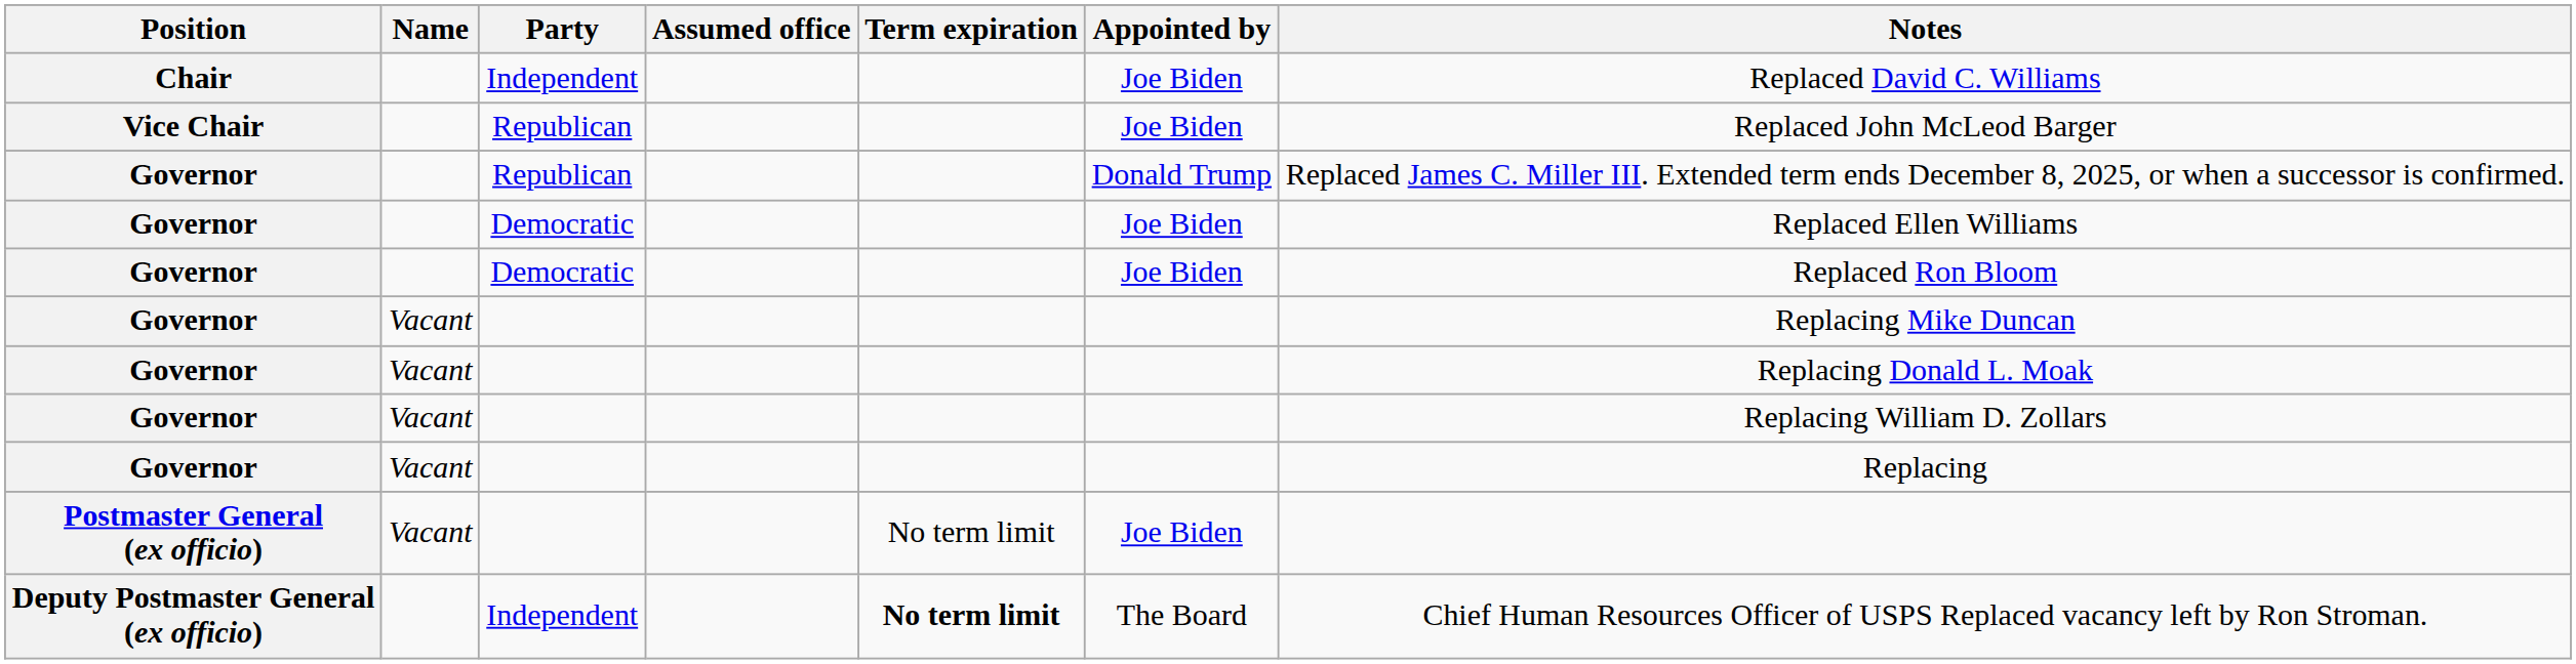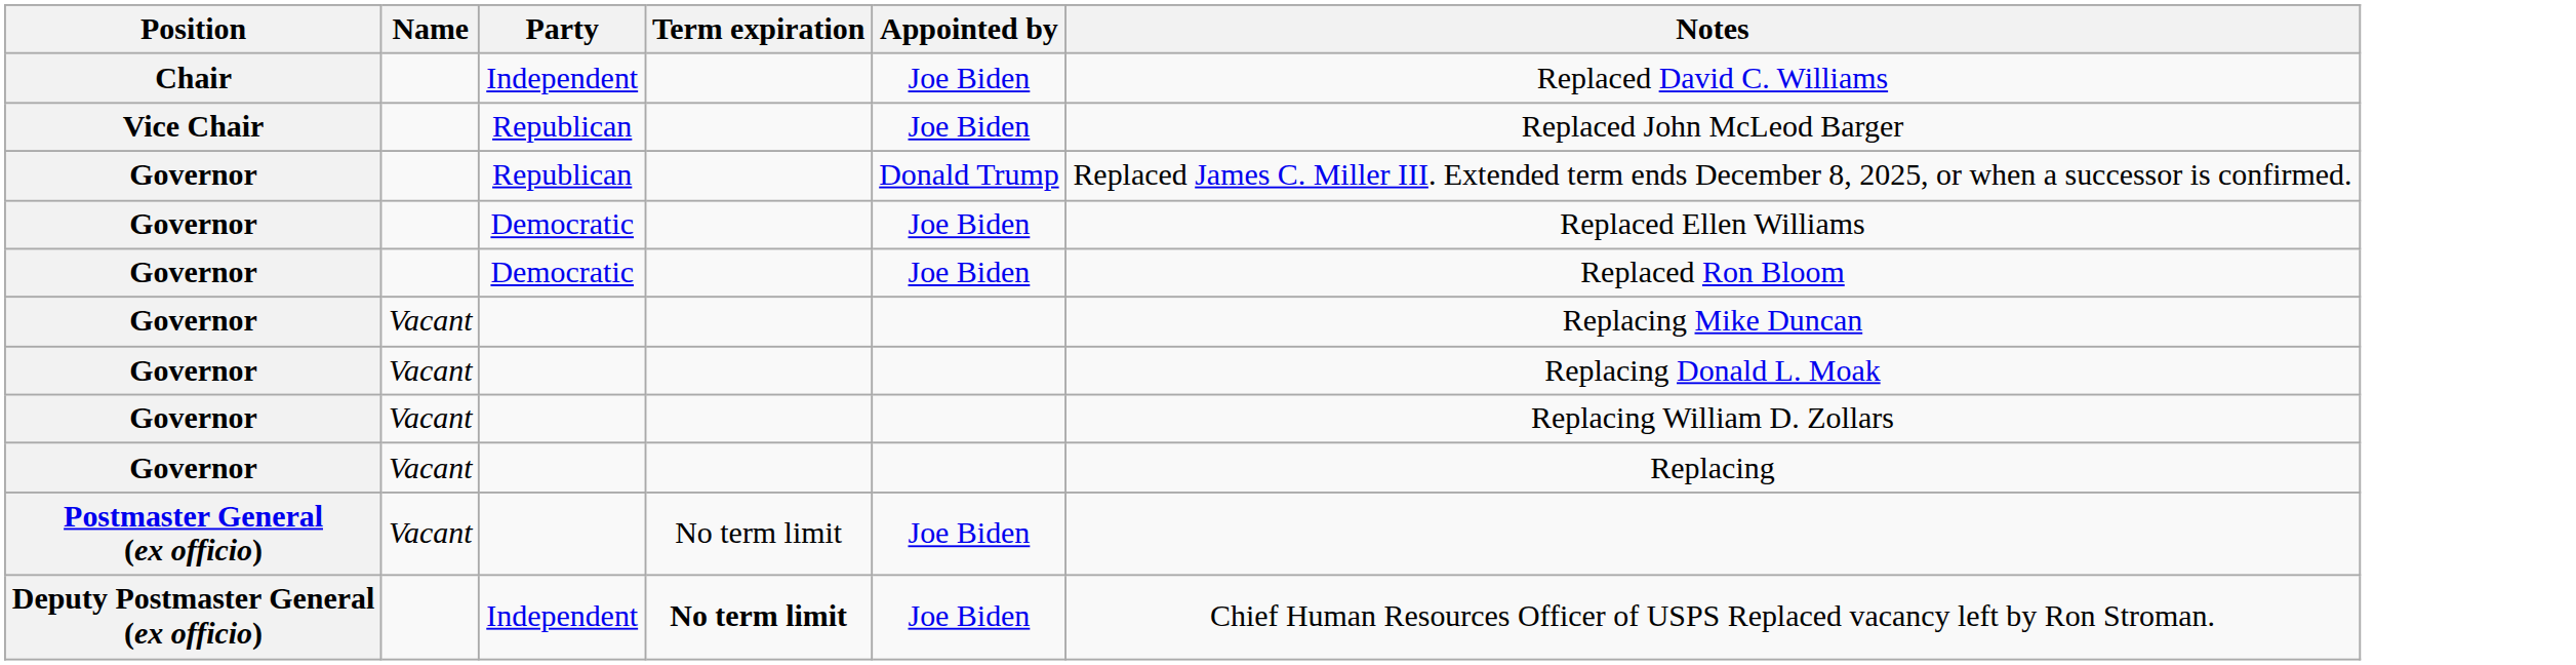- column: Assumed office
Deputy Postmaster General (ex officio) | Appointed by: The Board -> Joe Biden
